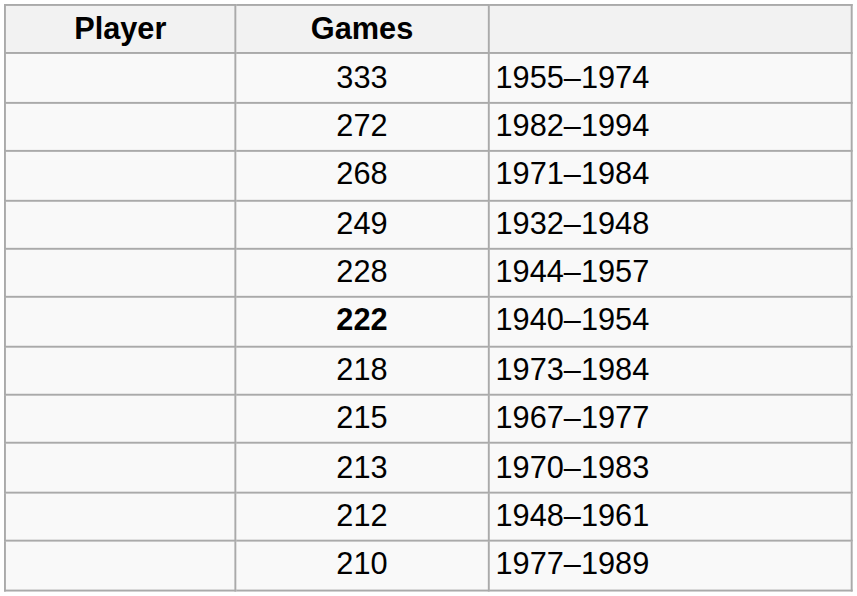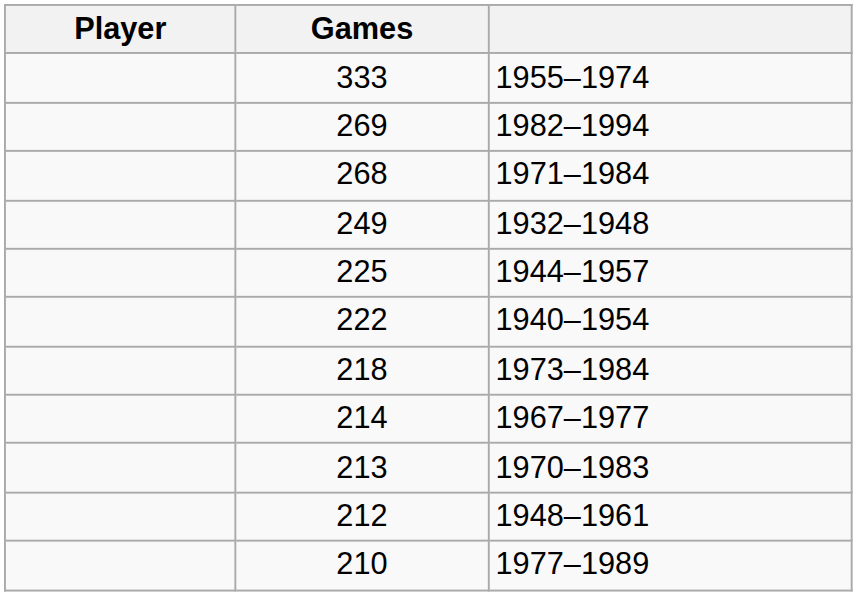1982–1994 | Games: 272 -> 269
1944–1957 | Games: 228 -> 225
1940–1954 | Games: bold -> normal
1967–1977 | Games: 215 -> 214
